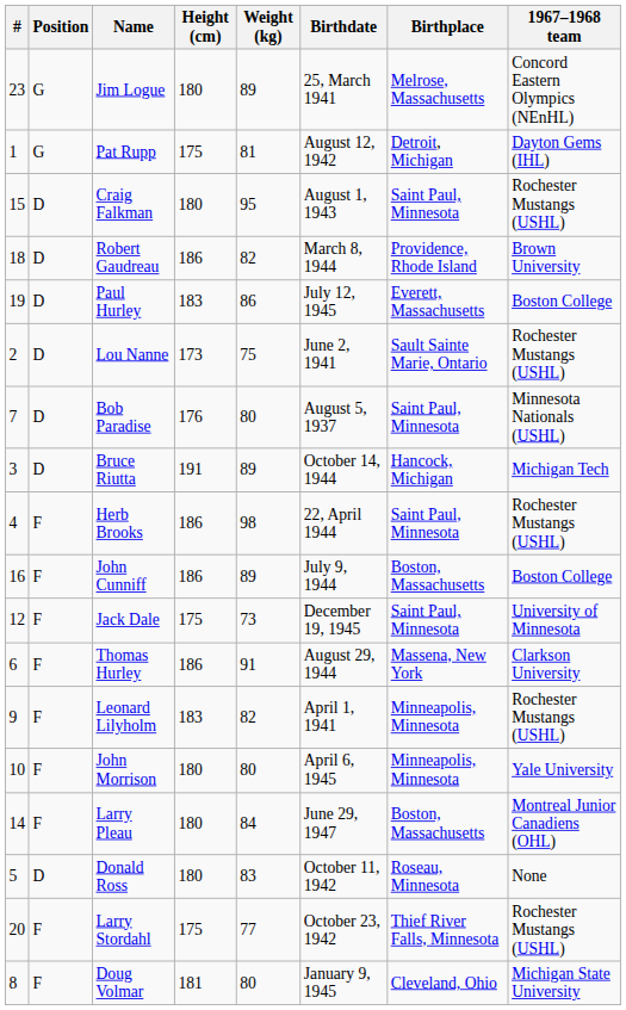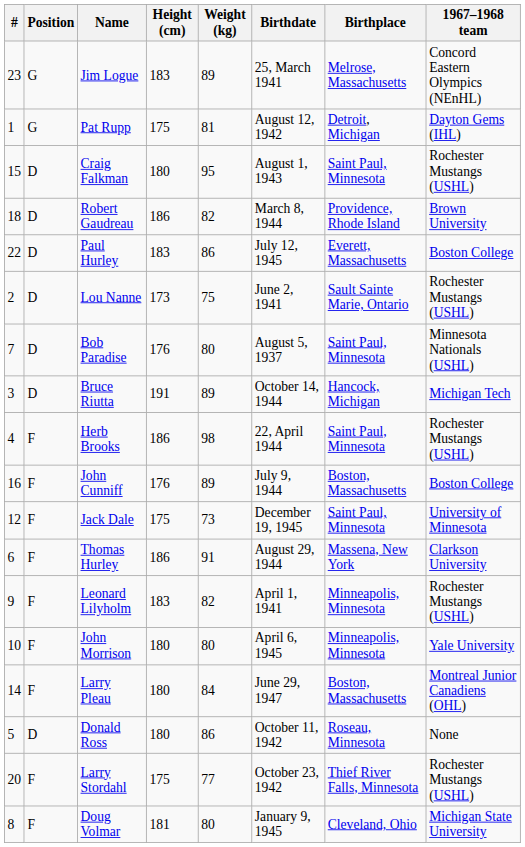Jim Logue | Height (cm): 180 -> 183
Paul Hurley | #: 19 -> 22
John Cunniff | Height (cm): 186 -> 176
Donald Ross | Weight (kg): 83 -> 86
